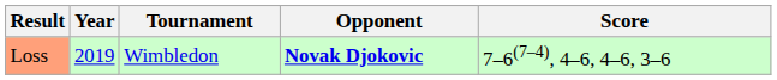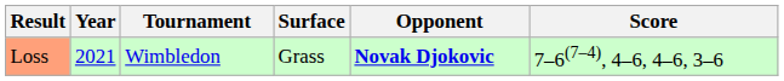+ column: Surface | Grass
Loss | Year: 2019 -> 2021
